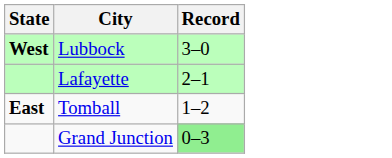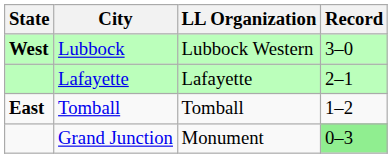+ column: LL Organization | Lubbock Western | Lafayette | Tomball | Monument
